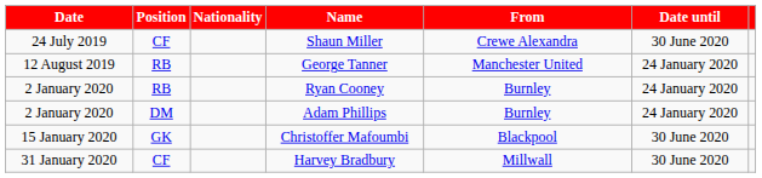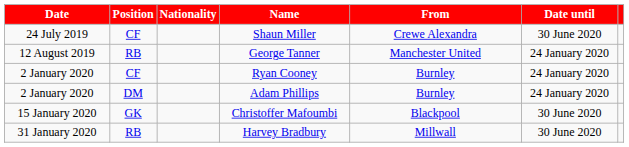Ryan Cooney | Position: RB -> CF
Harvey Bradbury | Position: CF -> RB
